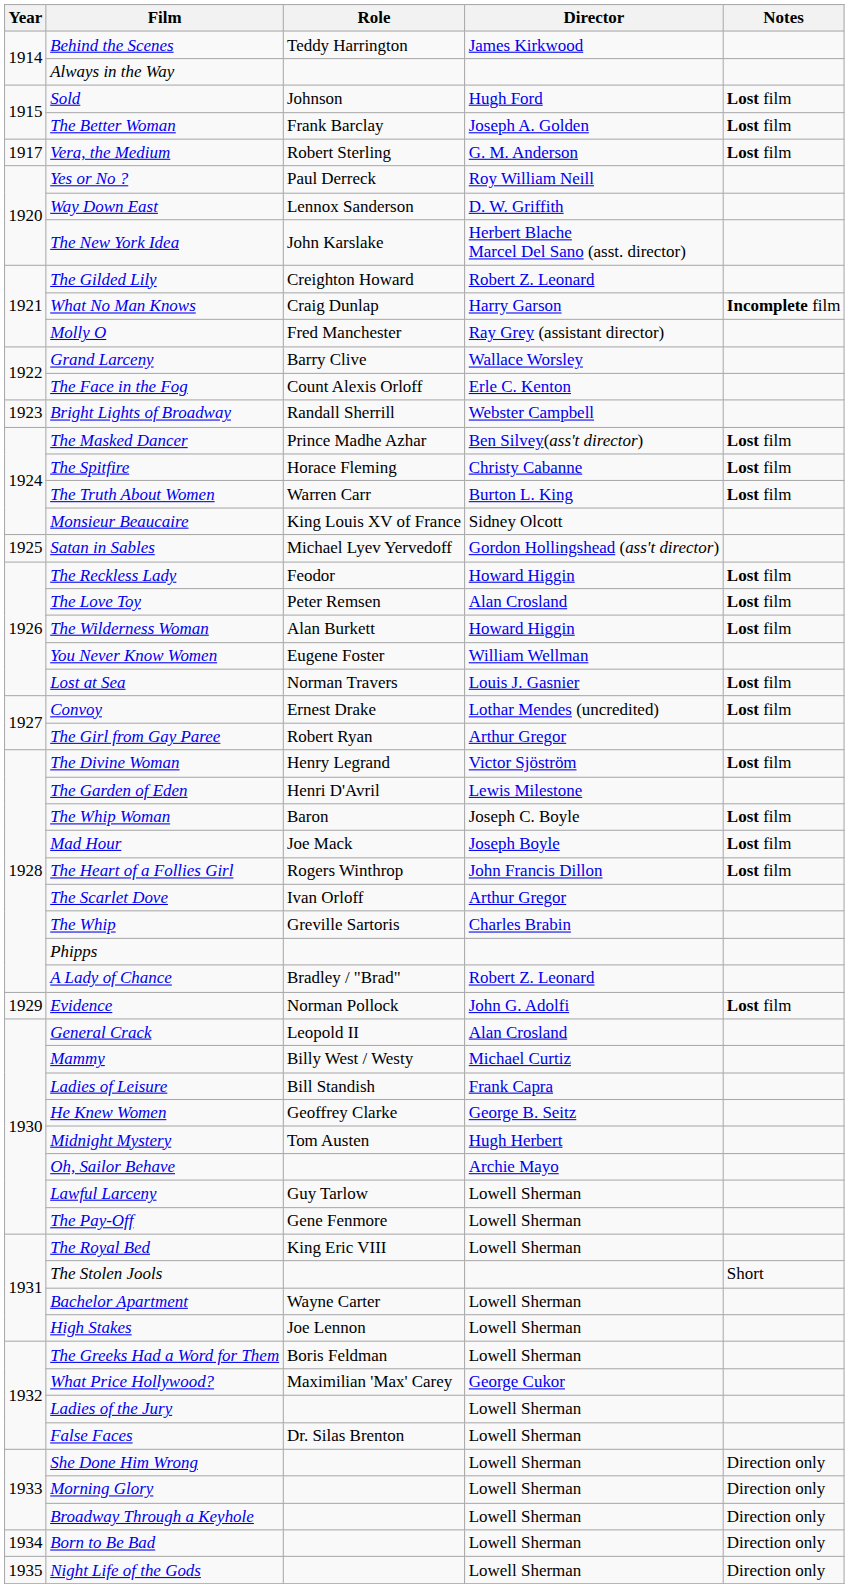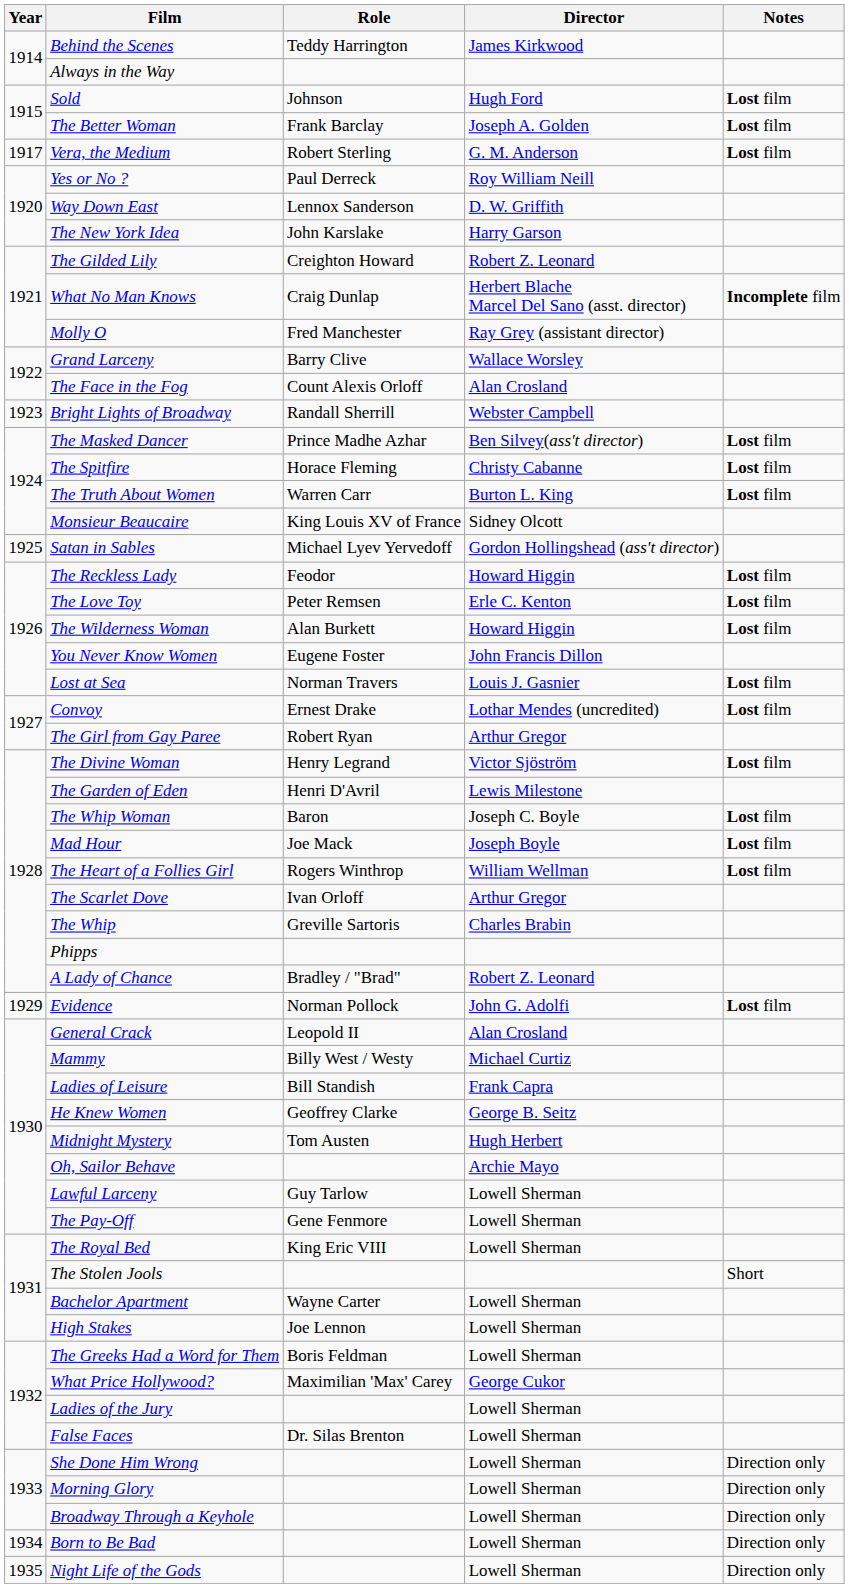The New York Idea | Director: Herbert Blache Marcel Del Sano (asst. director) -> Harry Garson
What No Man Knows | Director: Harry Garson -> Herbert Blache Marcel Del Sano (asst. director)
The Face in the Fog | Director: Erle C. Kenton -> Alan Crosland
The Love Toy | Director: Alan Crosland -> Erle C. Kenton
You Never Know Women | Director: William Wellman -> John Francis Dillon
The Heart of a Follies Girl | Director: John Francis Dillon -> William Wellman
